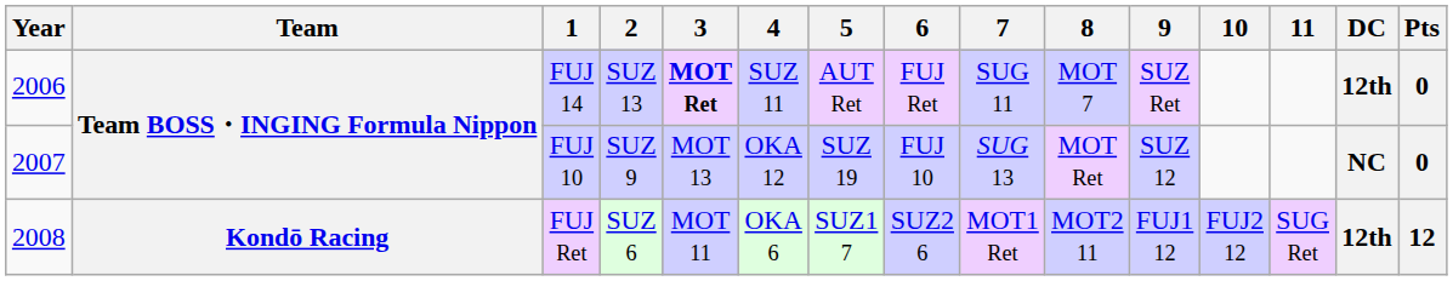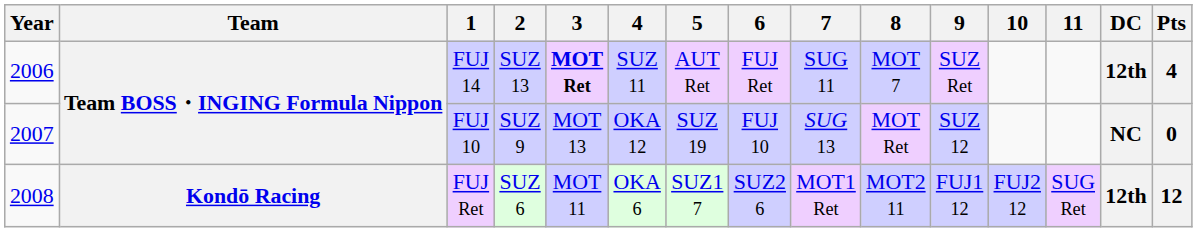FUJ 14 | Pts: 0 -> 4
